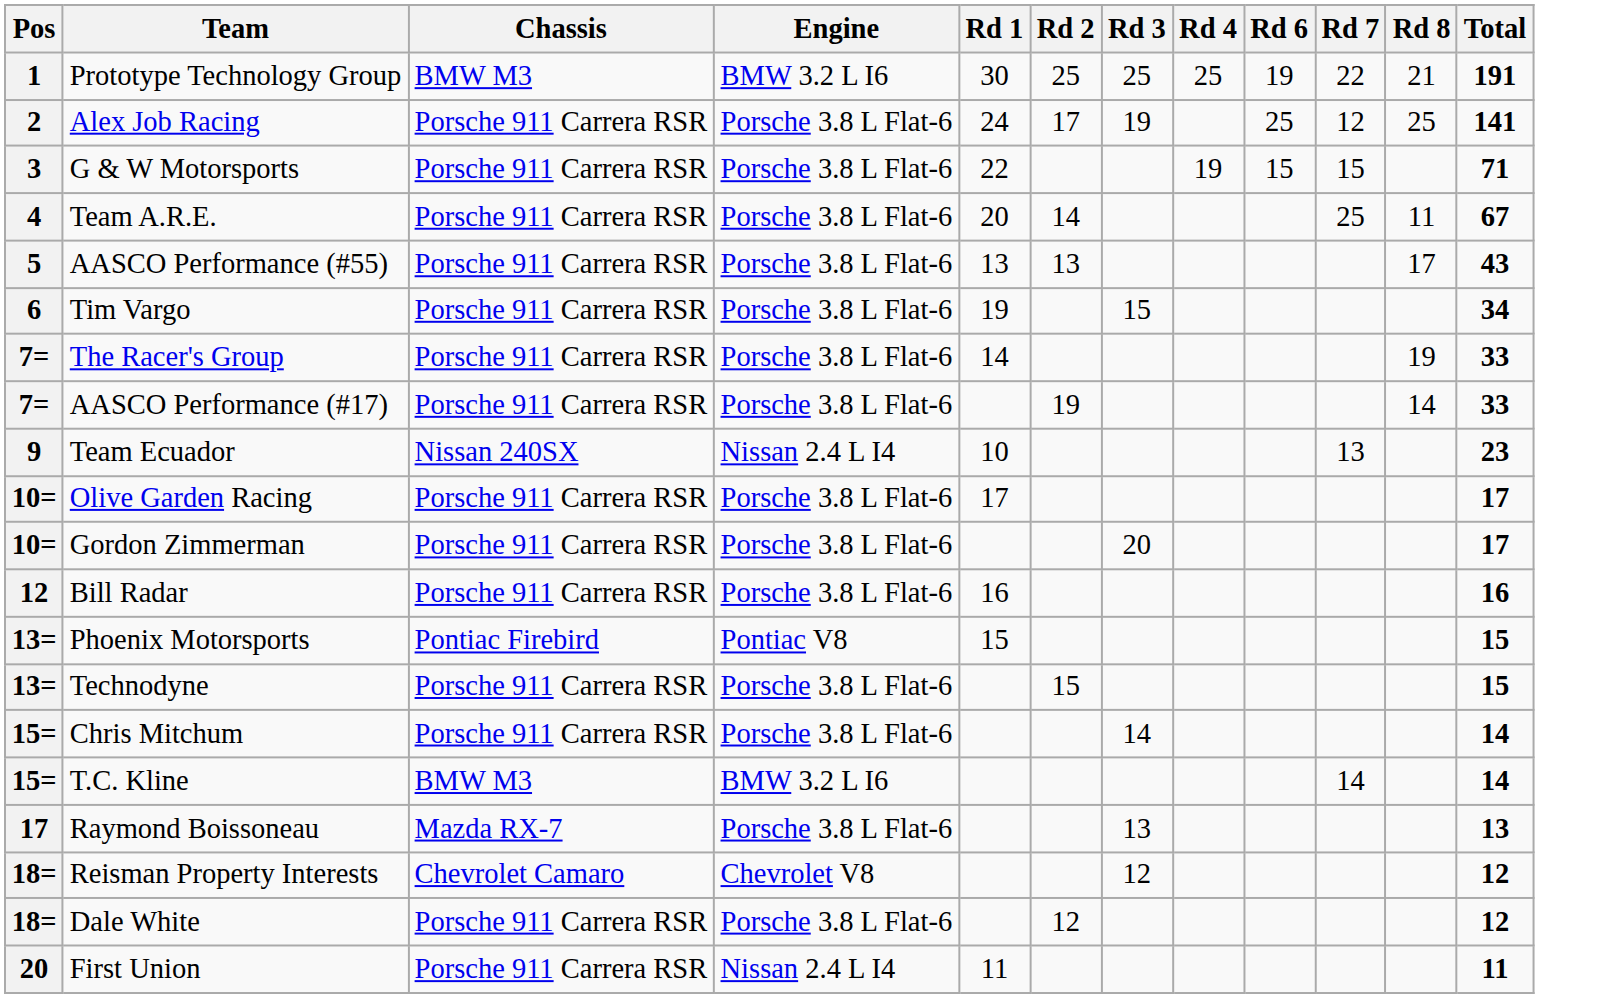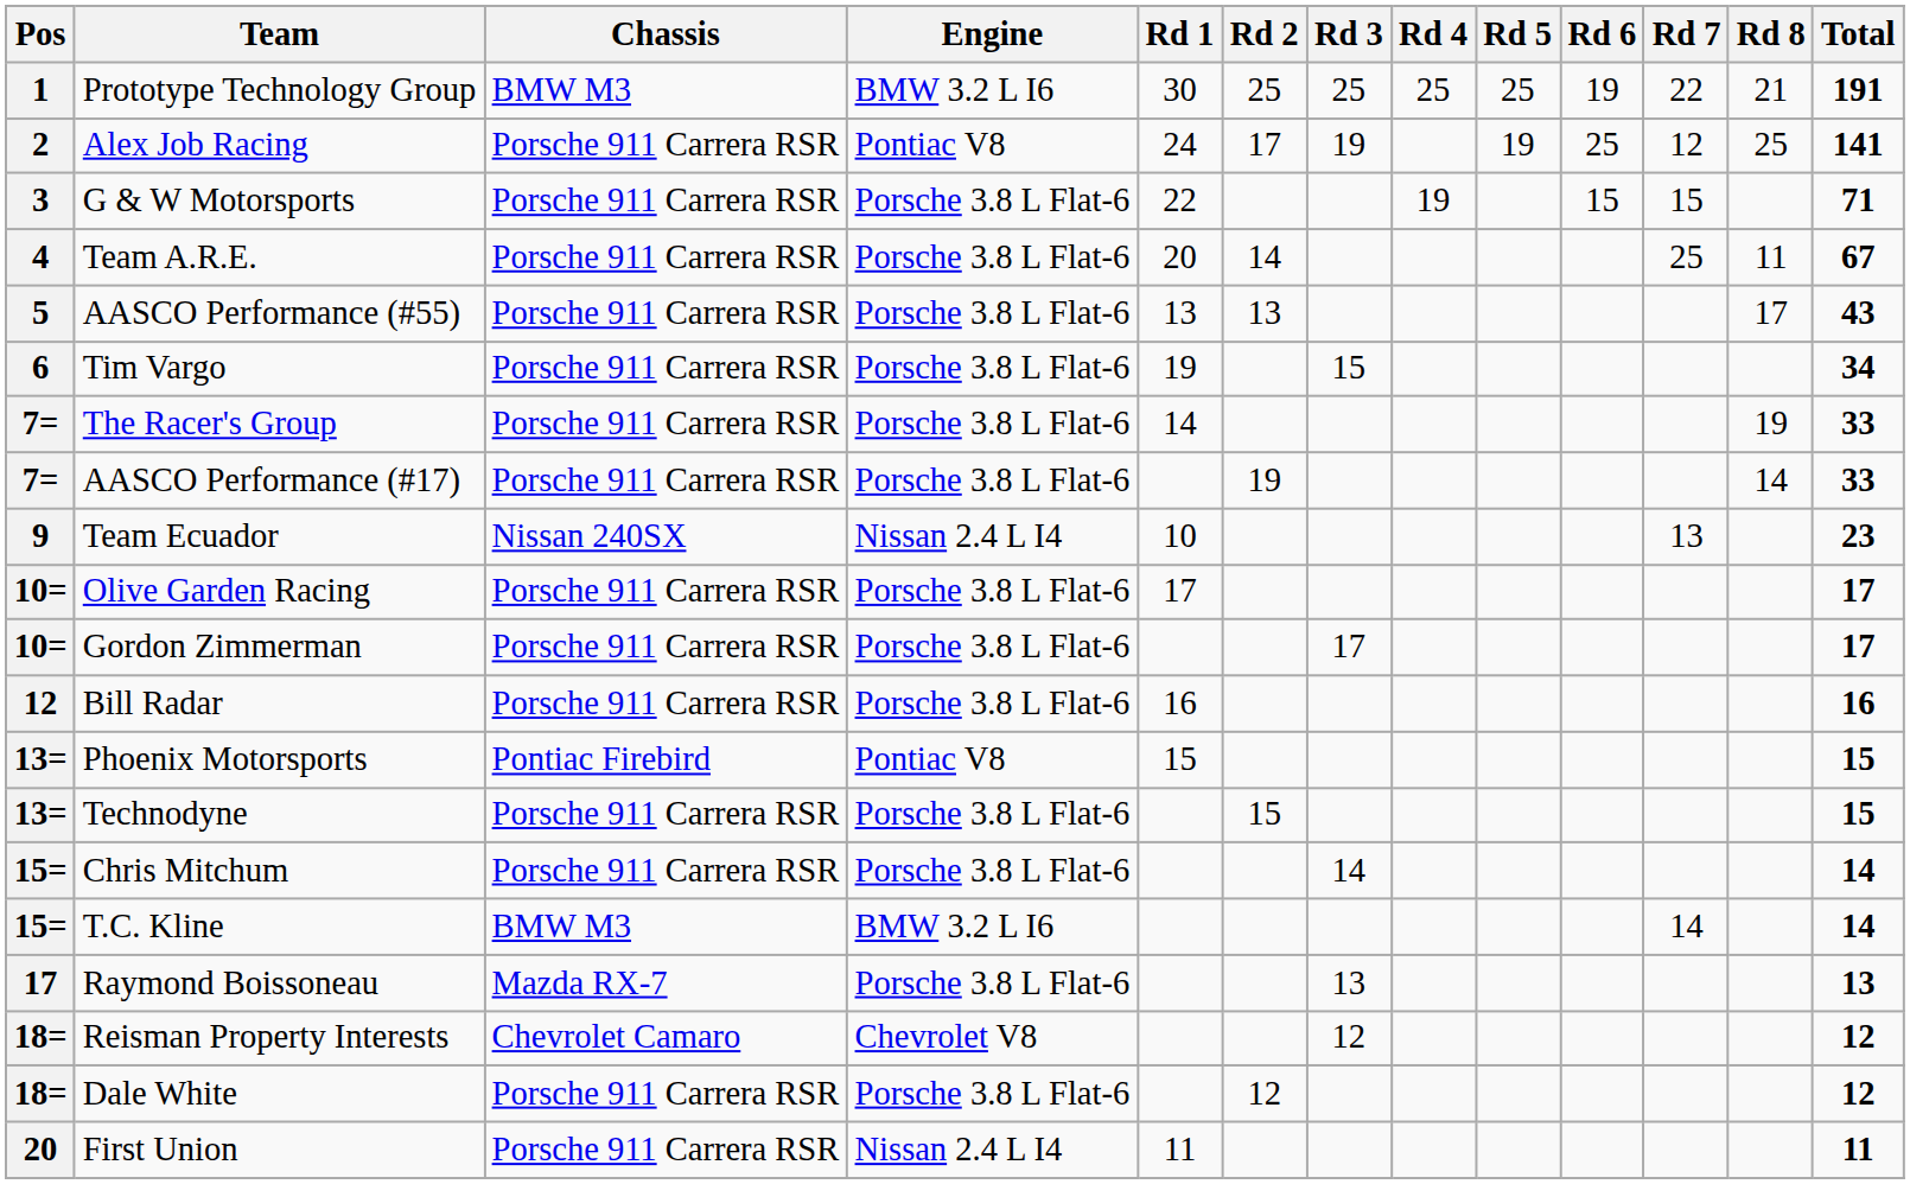+ column: Rd 5 | 25 | 19
Alex Job Racing | Engine: Porsche 3.8 L Flat-6 -> Pontiac V8
Gordon Zimmerman | Rd 3: 20 -> 17
